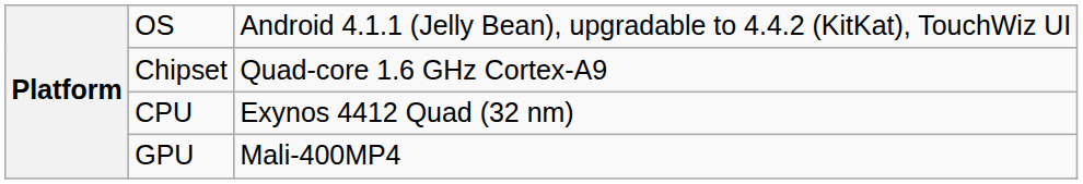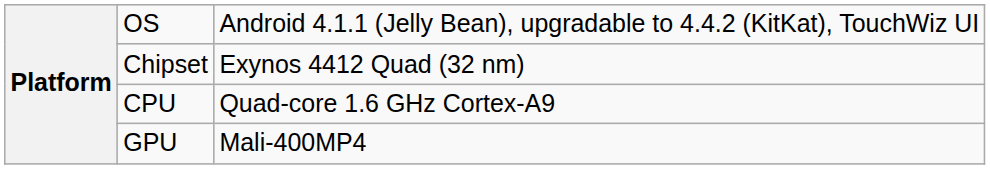Chipset | column 3: Quad-core 1.6 GHz Cortex-A9 -> Exynos 4412 Quad (32 nm)
CPU | column 3: Exynos 4412 Quad (32 nm) -> Quad-core 1.6 GHz Cortex-A9
